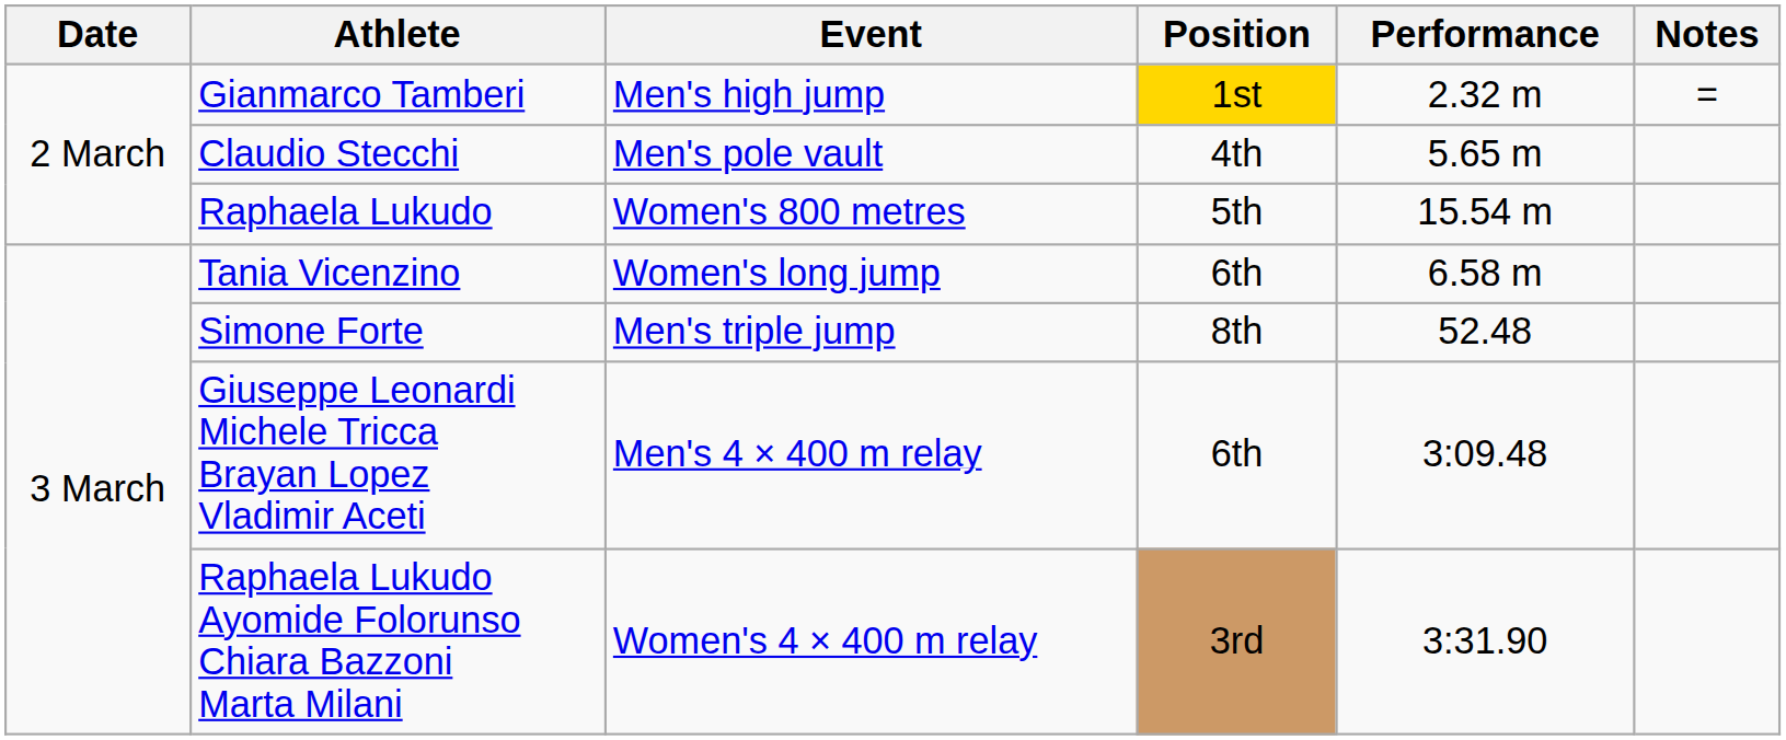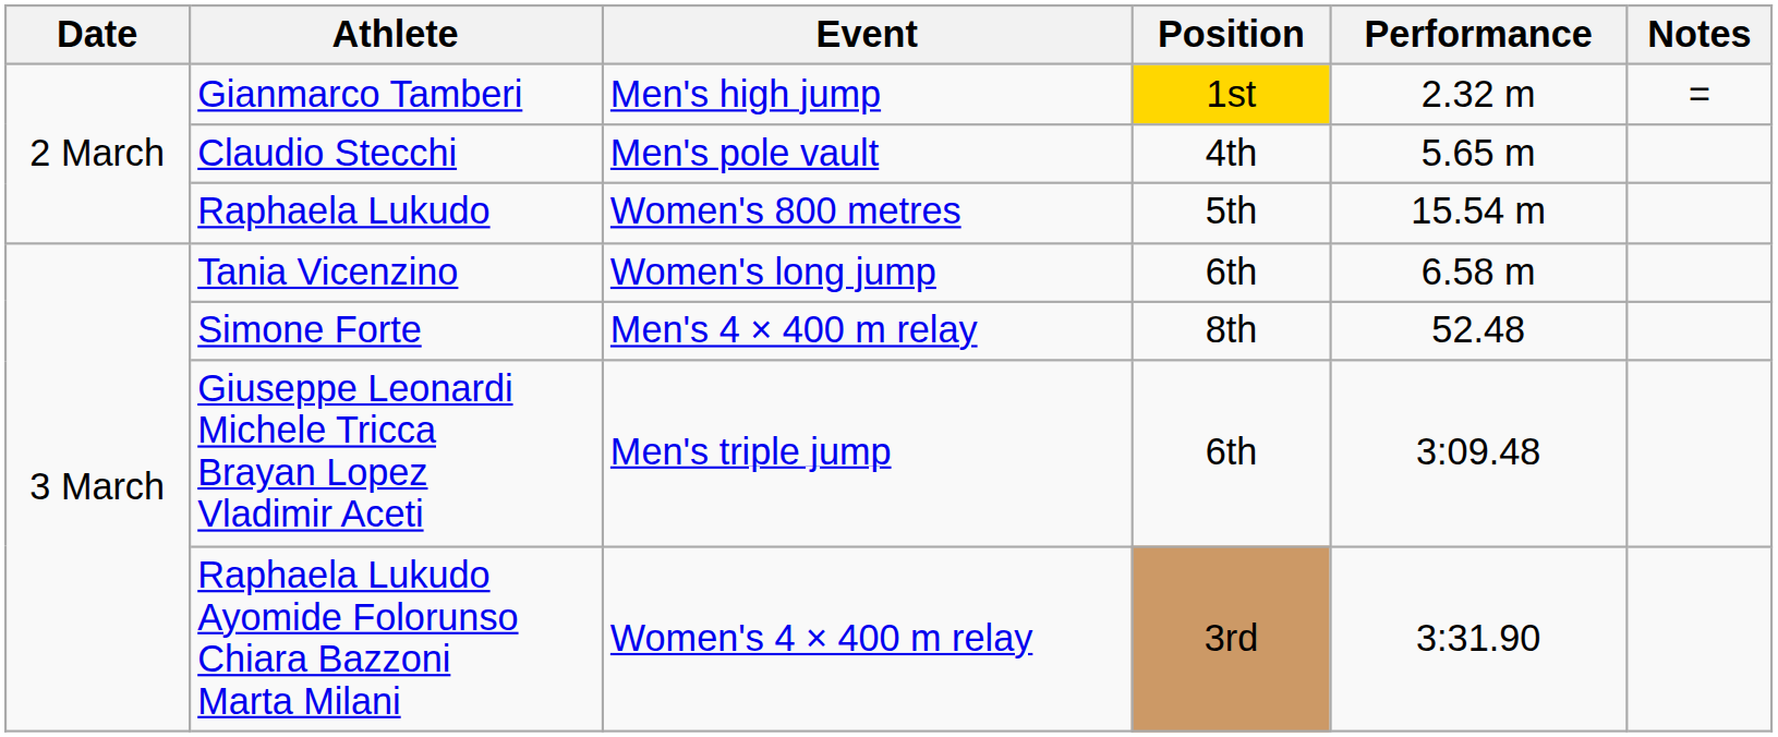Simone Forte | Event: Men's triple jump -> Men's 4 × 400 m relay
Giuseppe Leonardi Michele Tricca Brayan Lopez Vladimir Aceti | Event: Men's 4 × 400 m relay -> Men's triple jump
